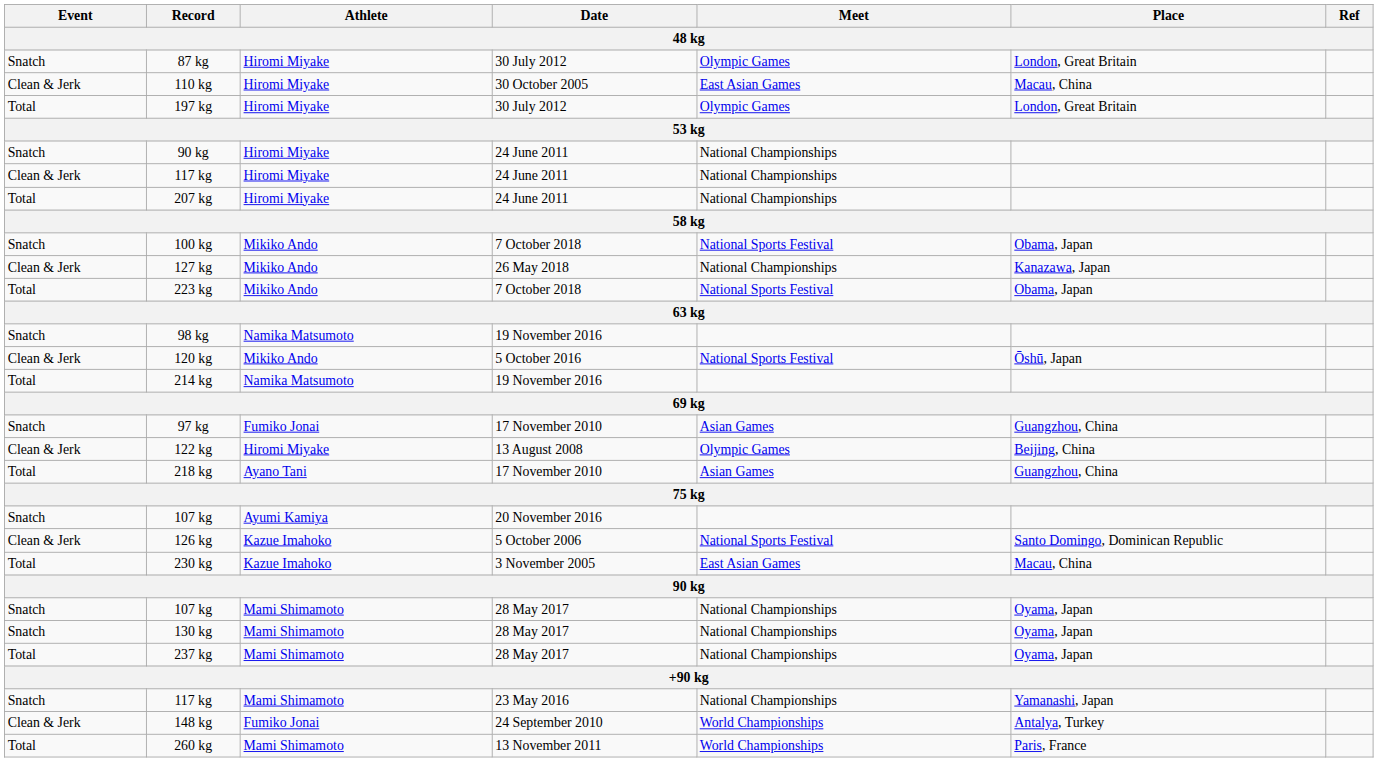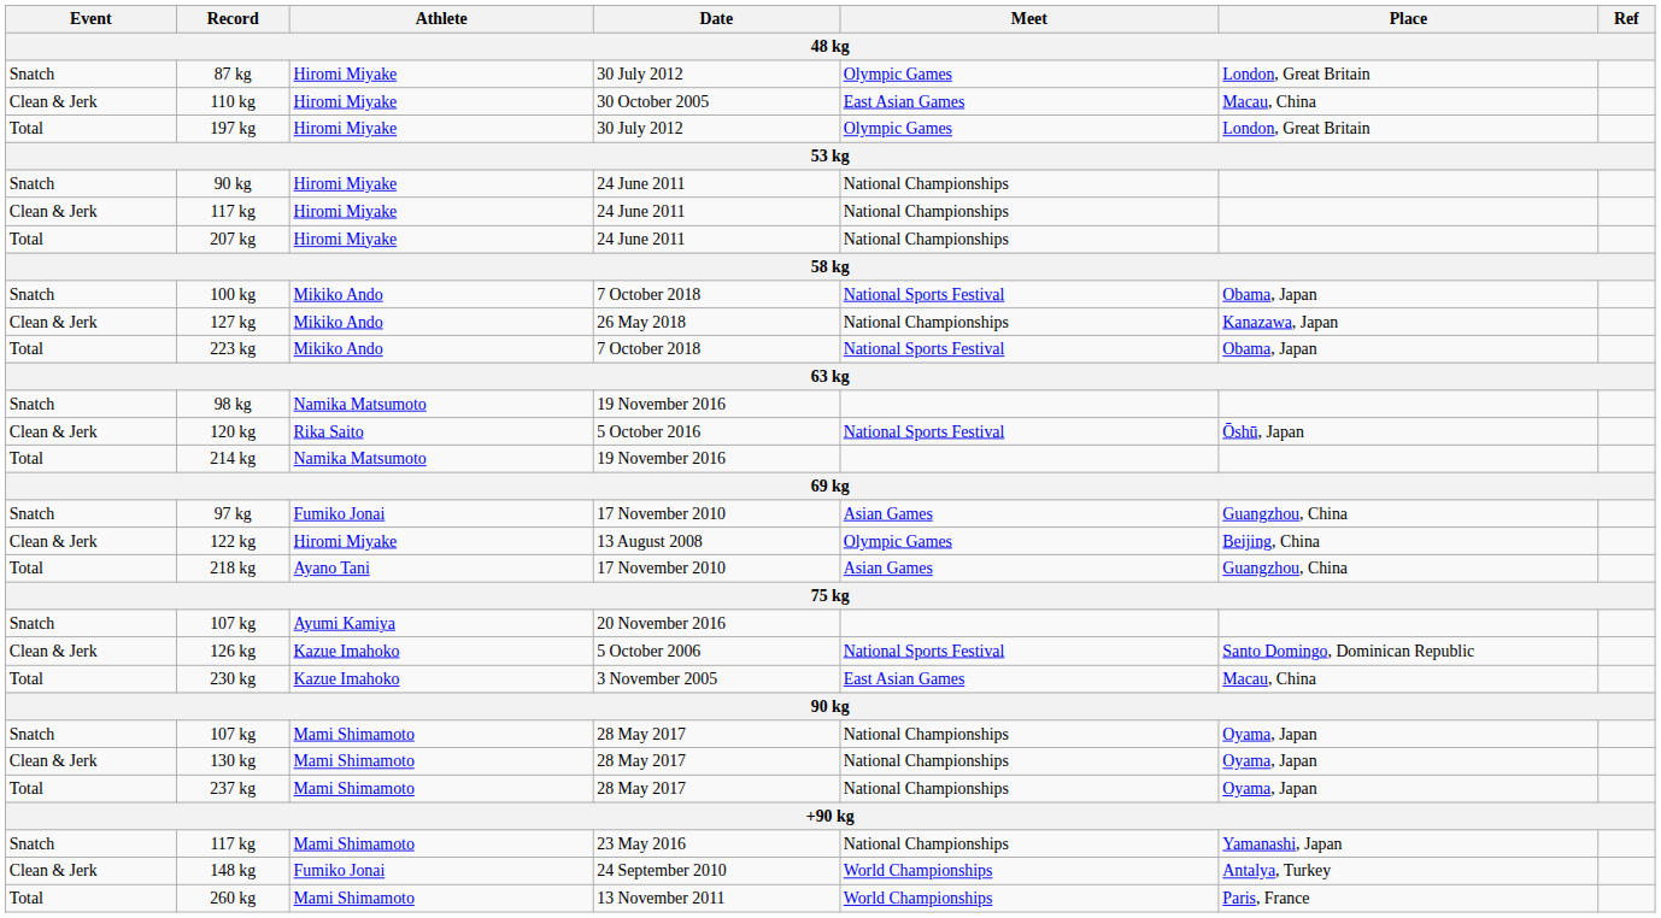120 kg | Athlete: Mikiko Ando -> Rika Saito
130 kg | Event: Snatch -> Clean & Jerk
